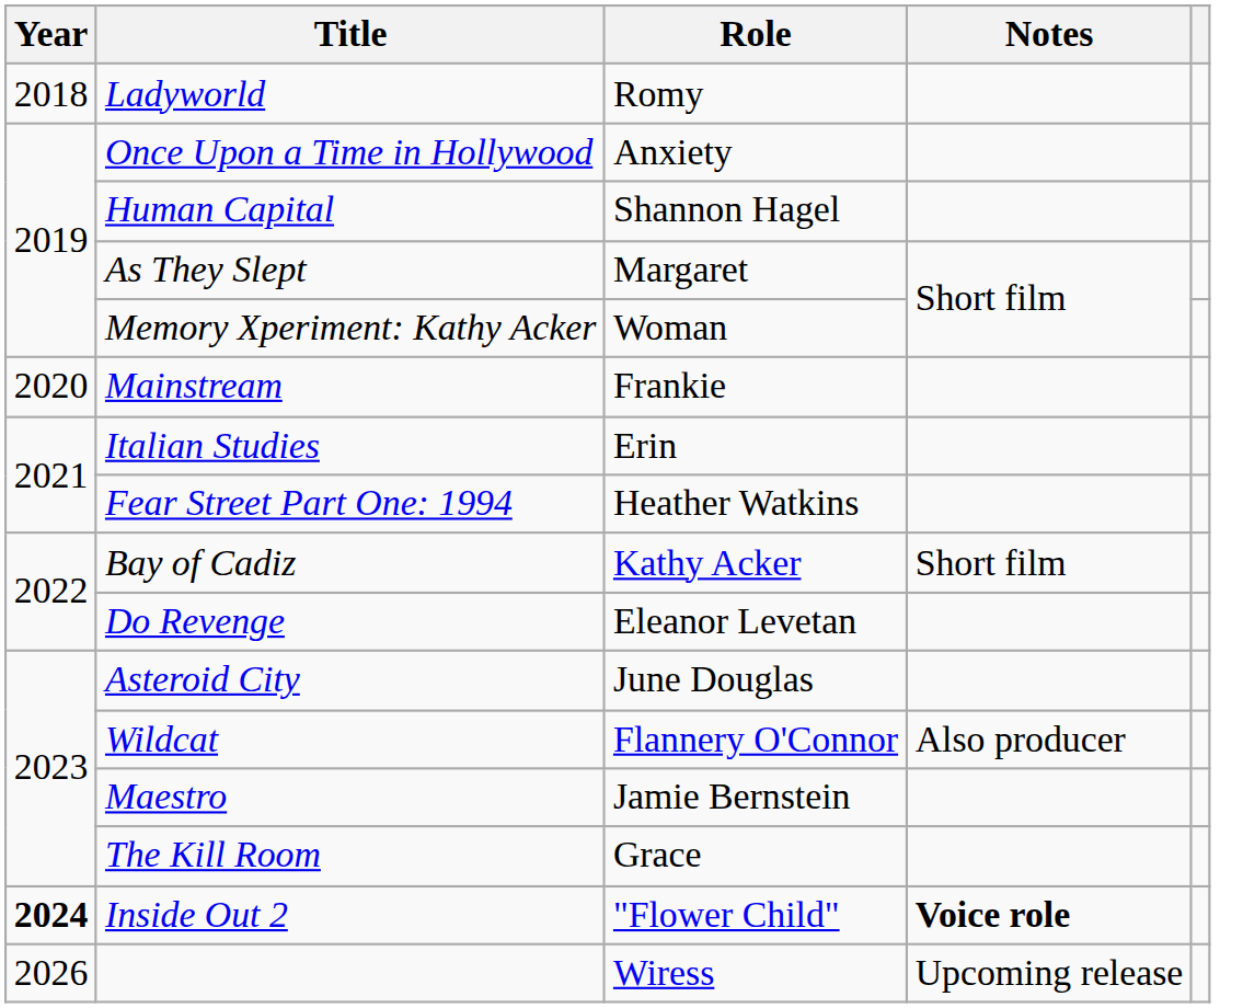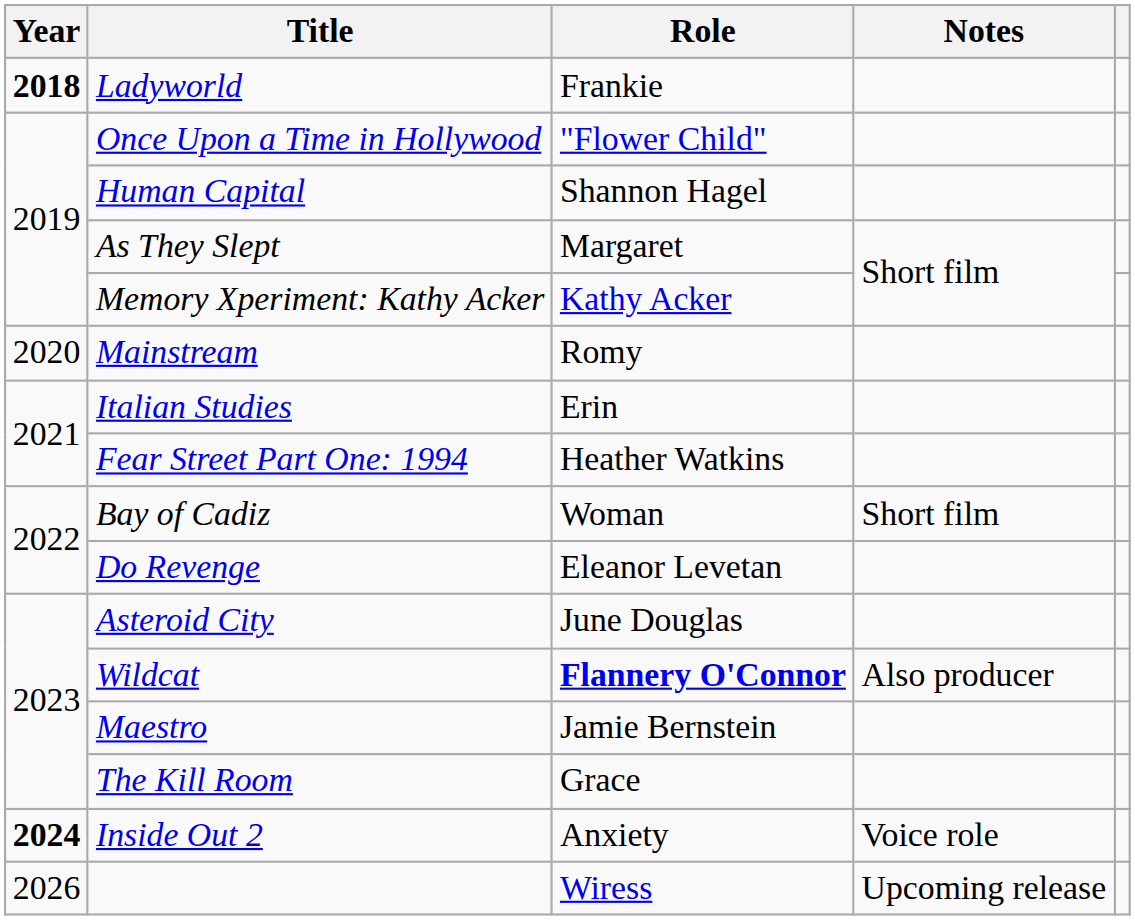Ladyworld | Year: normal -> bold
Ladyworld | Role: Romy -> Frankie
Once Upon a Time in Hollywood | Role: Anxiety -> "Flower Child"
Memory Xperiment: Kathy Acker | Role: Woman -> Kathy Acker
Mainstream | Role: Frankie -> Romy
Bay of Cadiz | Role: Kathy Acker -> Woman
Wildcat | Role: normal -> bold
Inside Out 2 | Role: "Flower Child" -> Anxiety
Inside Out 2 | Notes: bold -> normal
